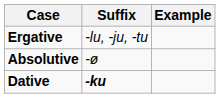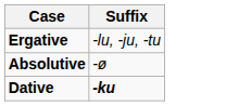- column: Example
